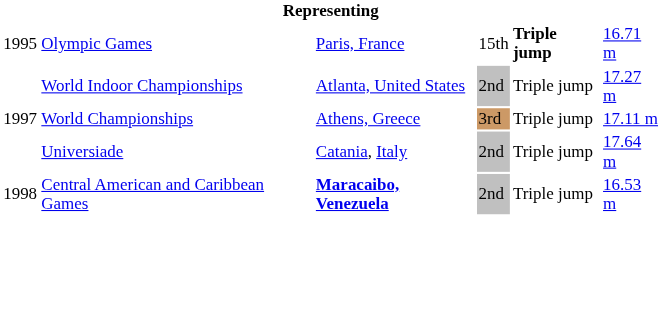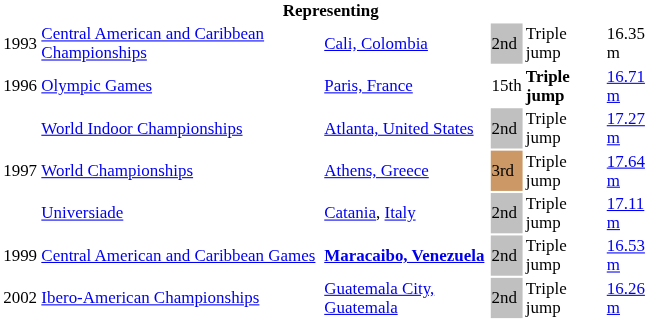+ row: 1993 | Central American and Caribbean Championships | Cali, Colombia | 2nd | Triple jump | 16.35 m
Olympic Games | column 1: 1995 -> 1996
World Championships | column 6: 17.11 m -> 17.64 m
Universiade | column 6: 17.64 m -> 17.11 m
Central American and Caribbean Games | column 1: 1998 -> 1999
+ row: 2002 | Ibero-American Championships | Guatemala City, Guatemala | 2nd | Triple jump | 16.26 m
